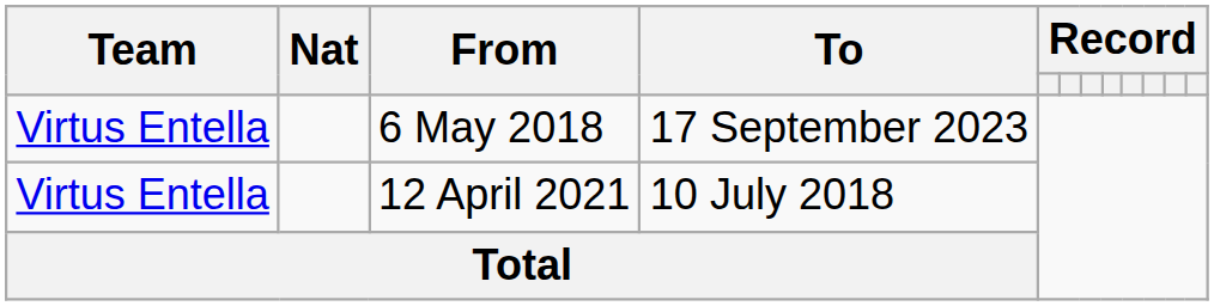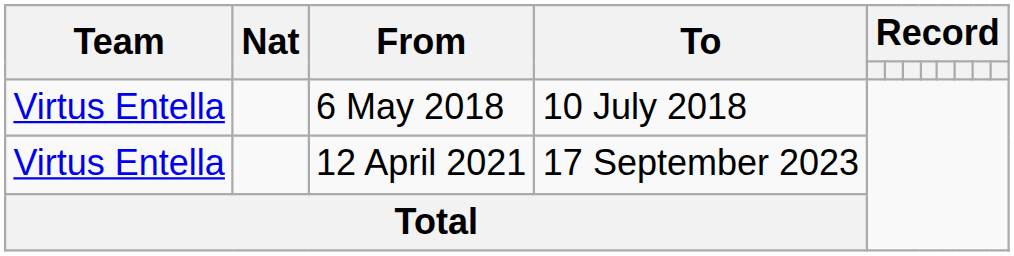6 May 2018 | To: 17 September 2023 -> 10 July 2018
12 April 2021 | To: 10 July 2018 -> 17 September 2023
